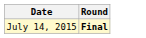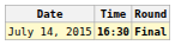+ column: Time | 16:30
